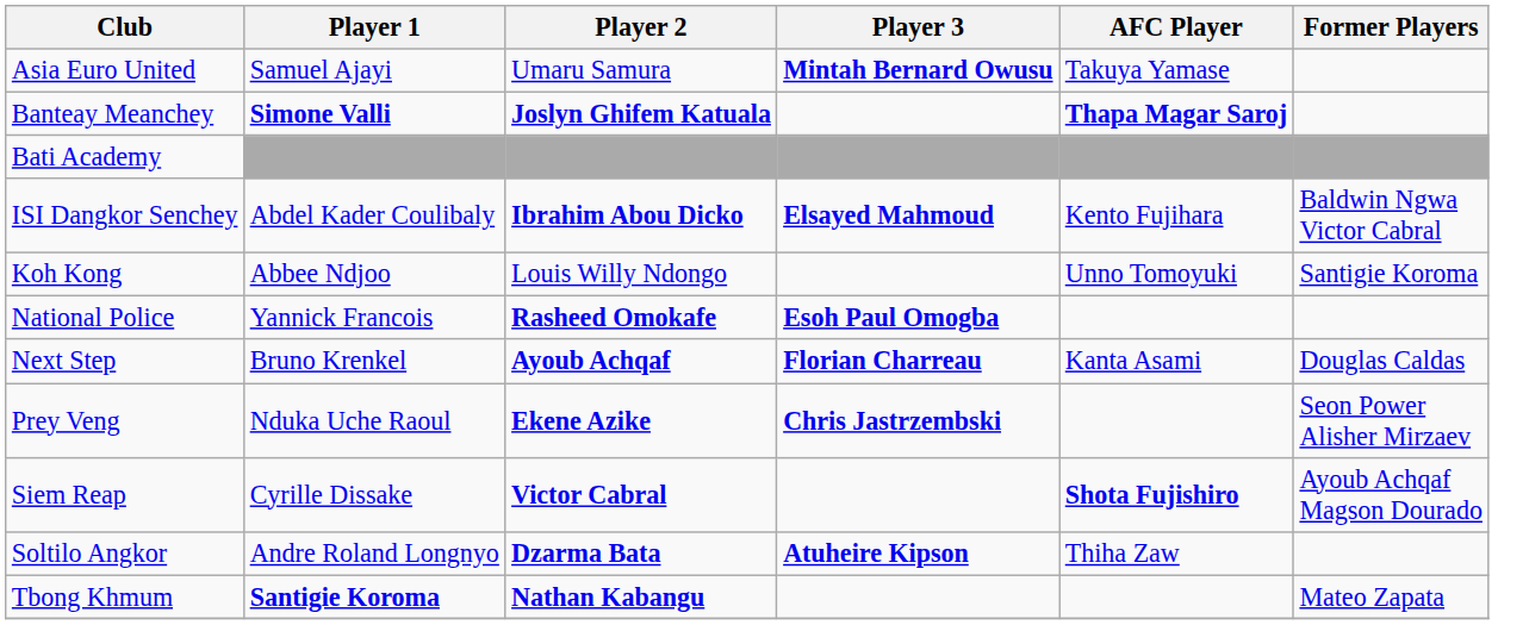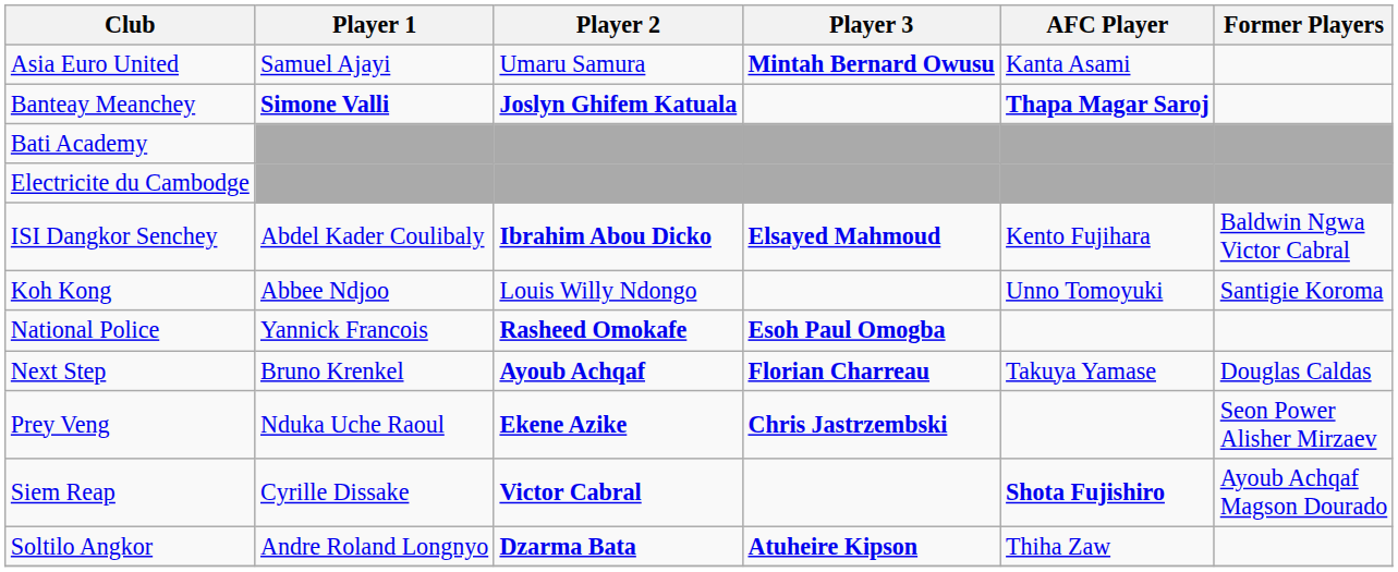Asia Euro United | AFC Player: Takuya Yamase -> Kanta Asami
+ row: Electricite du Cambodge
Next Step | AFC Player: Kanta Asami -> Takuya Yamase
- row: Tbong Khmum | Santigie Koroma | Nathan Kabangu | Mateo Zapata
